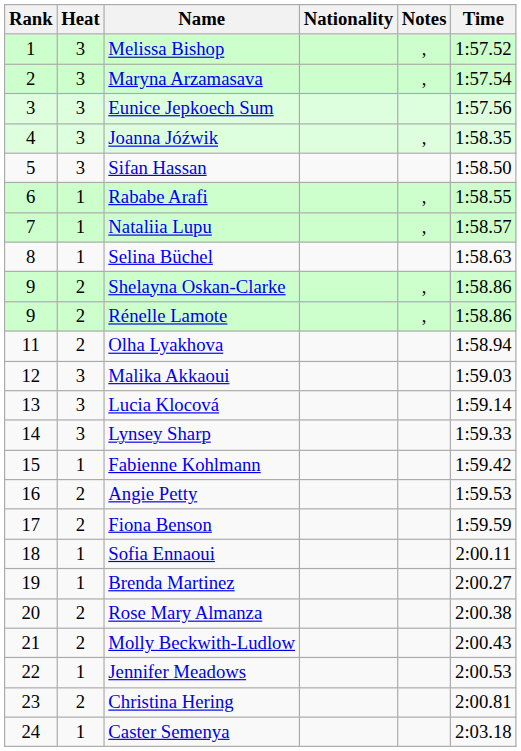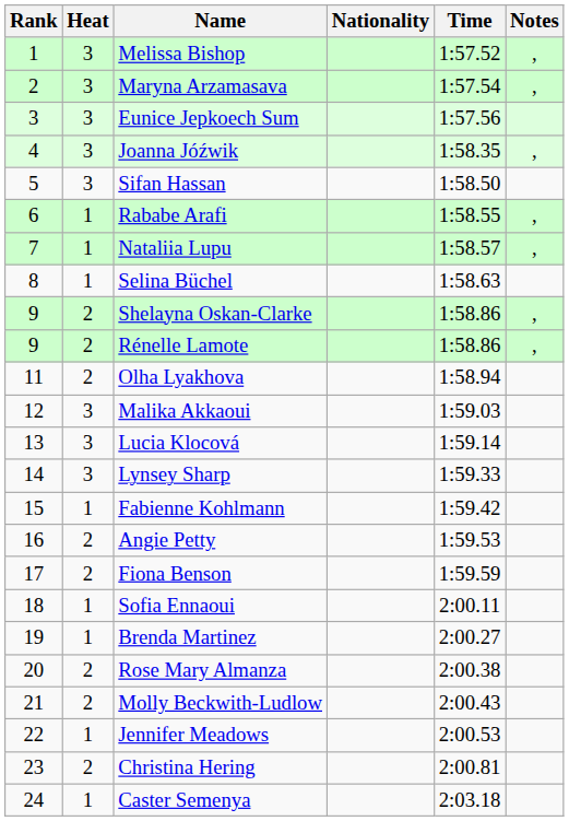columns swapped: Time <-> Notes
